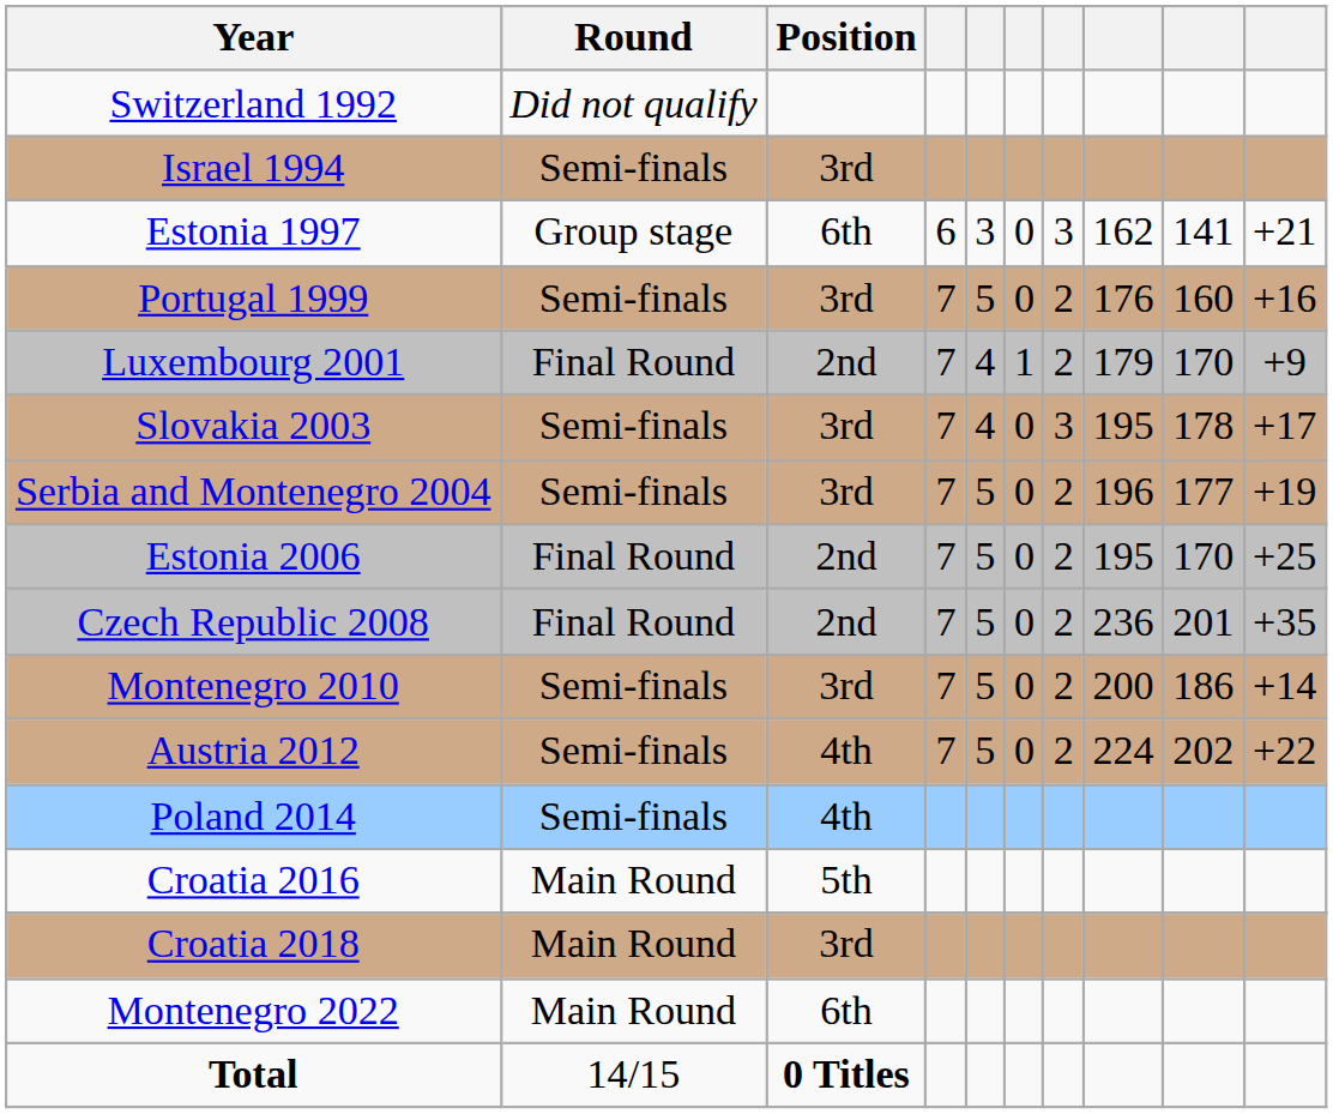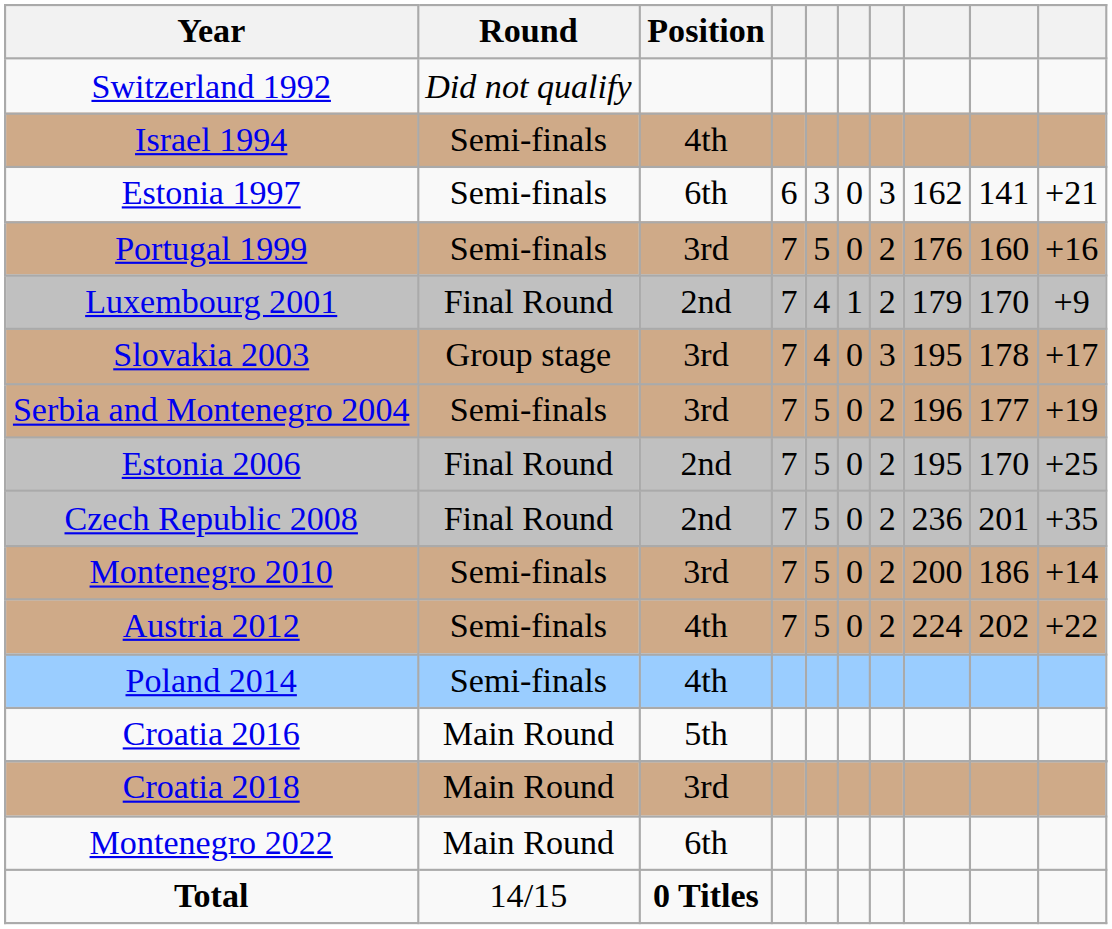Israel 1994 | Position: 3rd -> 4th
Estonia 1997 | Round: Group stage -> Semi-finals
Slovakia 2003 | Round: Semi-finals -> Group stage
